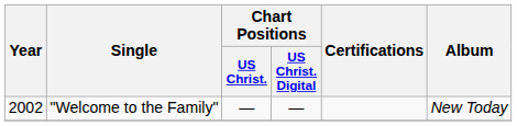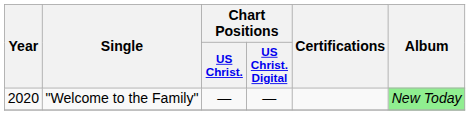"Welcome to the Family" | Year: 2002 -> 2020
"Welcome to the Family" | Album: no background -> lightgreen background
